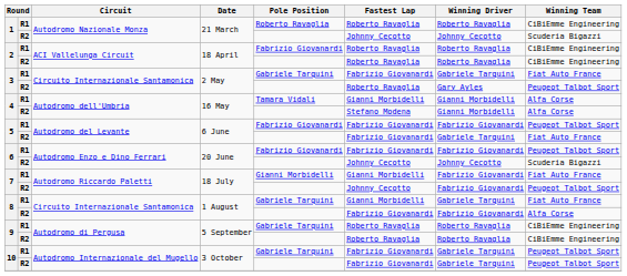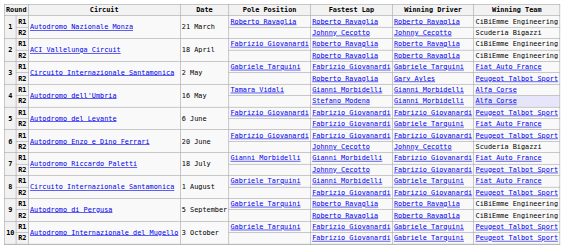4 / R2 | Winning Team: no background -> lavender background
8 / R2 | Winning Team: Alfa Corse -> Peugeot Talbot Sport
